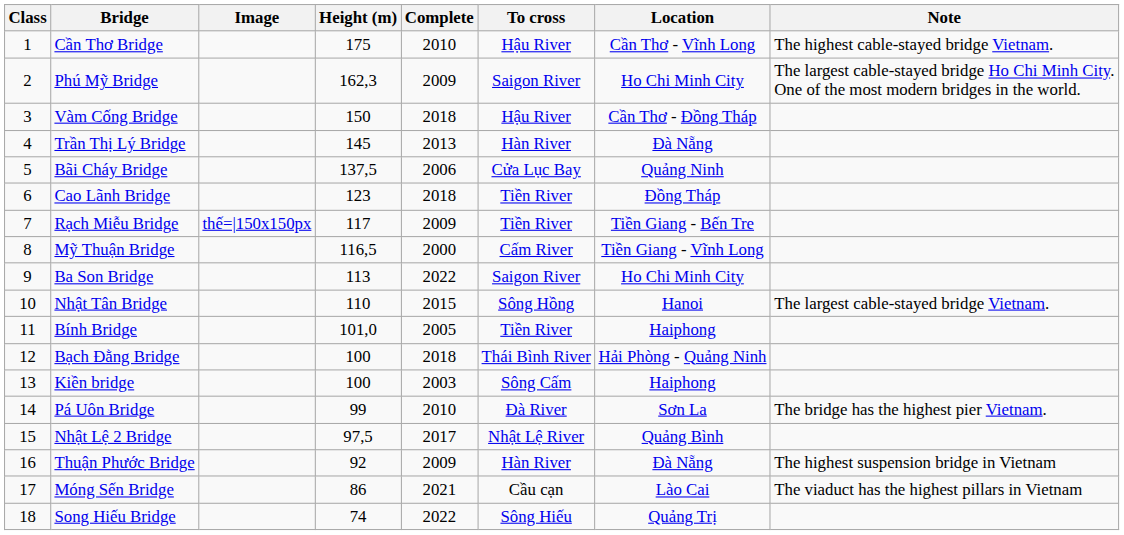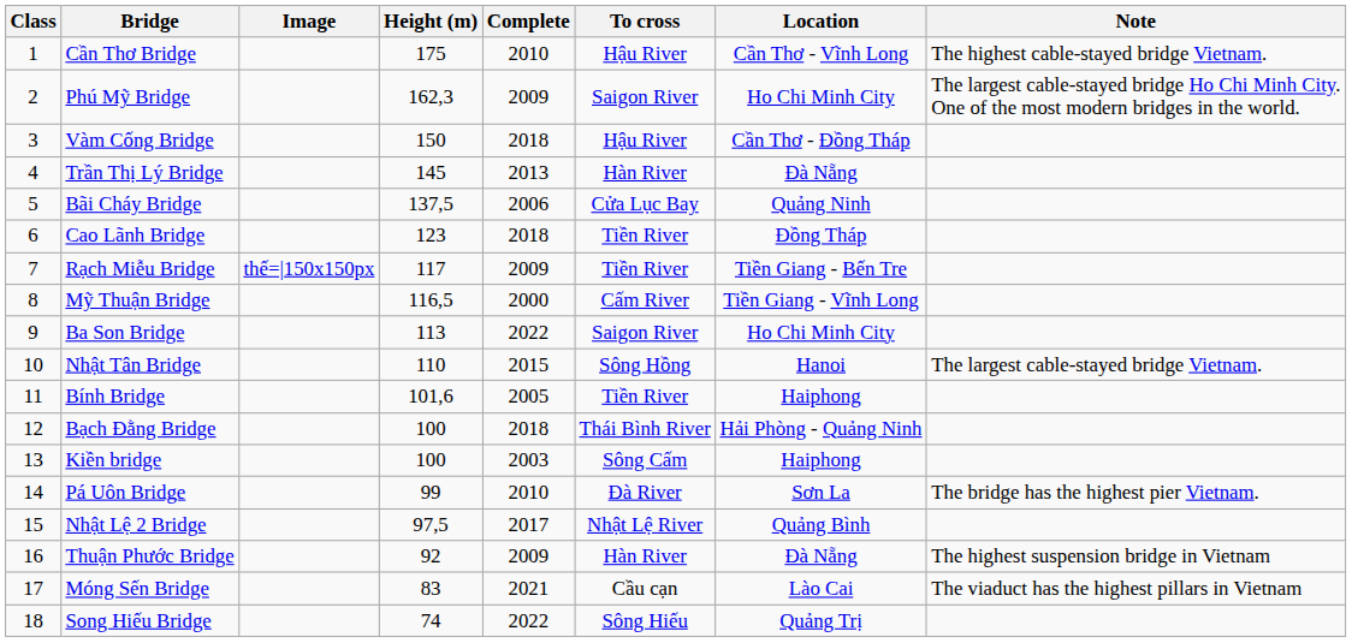Bính Bridge | Height (m): 101,0 -> 101,6
Móng Sến Bridge | Height (m): 86 -> 83
